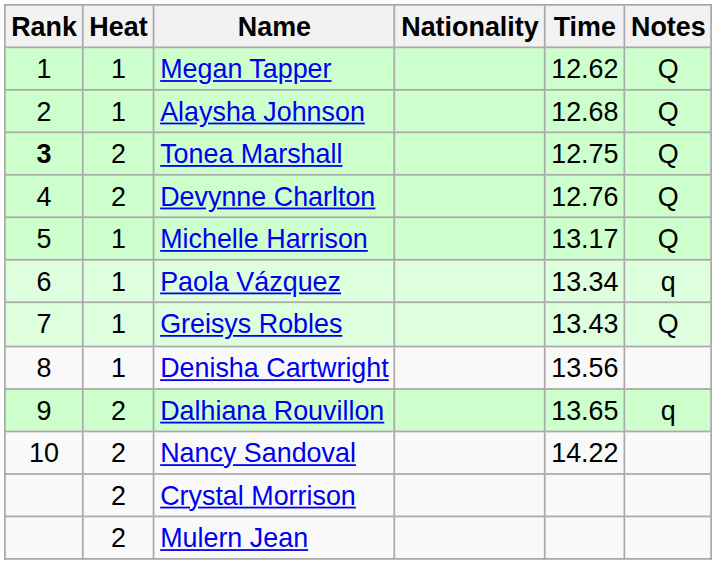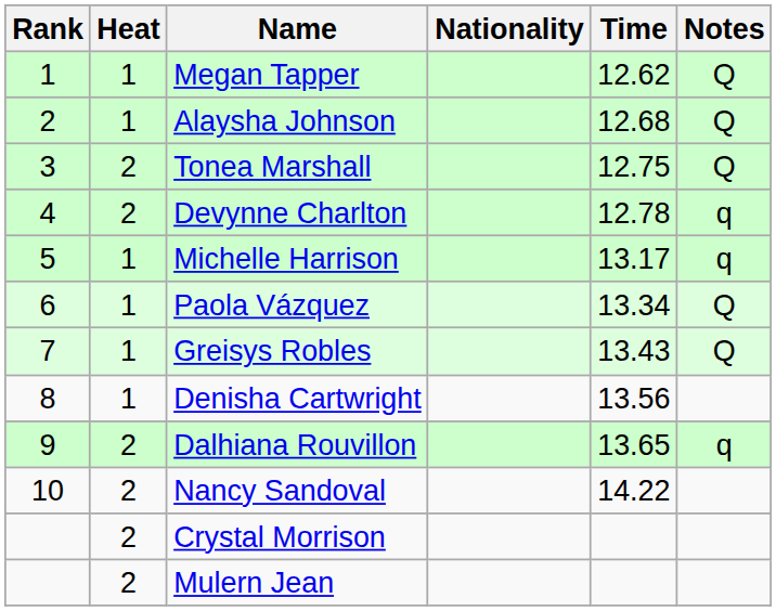Tonea Marshall | Rank: bold -> normal
Devynne Charlton | Time: 12.76 -> 12.78
Devynne Charlton | Notes: Q -> q
Michelle Harrison | Notes: Q -> q
Paola Vázquez | Notes: q -> Q
